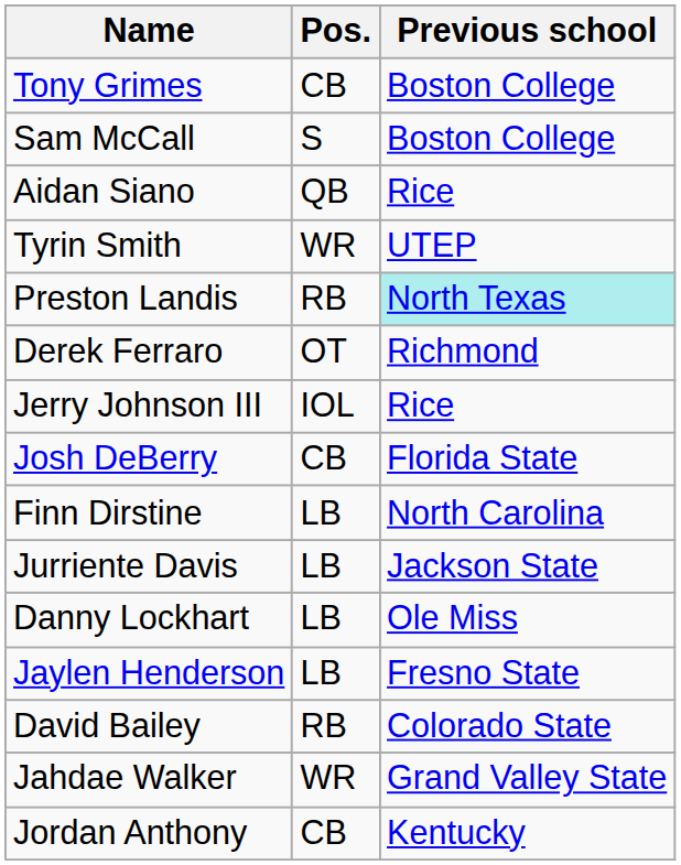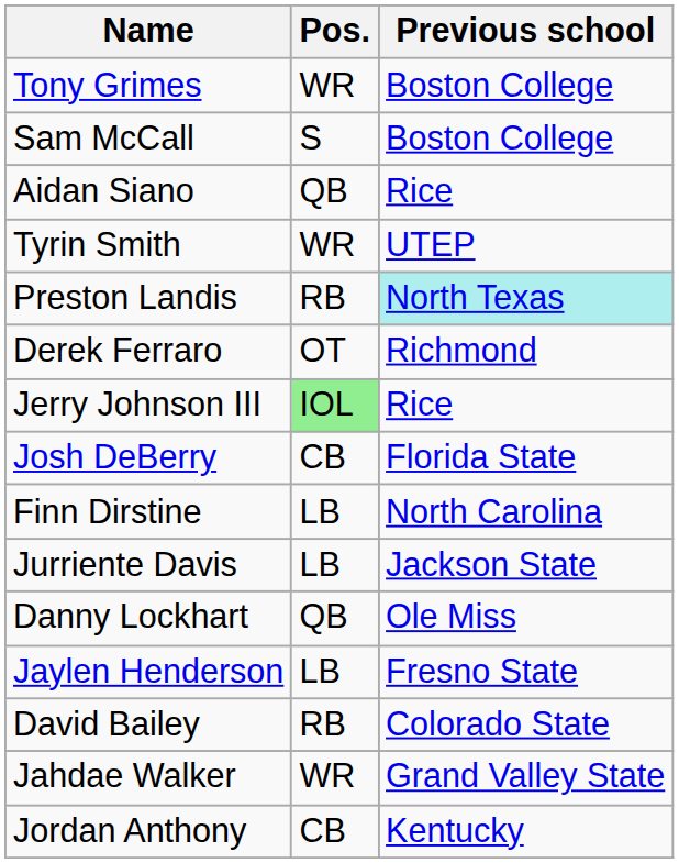Tony Grimes | Pos.: CB -> WR
Jerry Johnson III | Pos.: no background -> lightgreen background
Danny Lockhart | Pos.: LB -> QB
